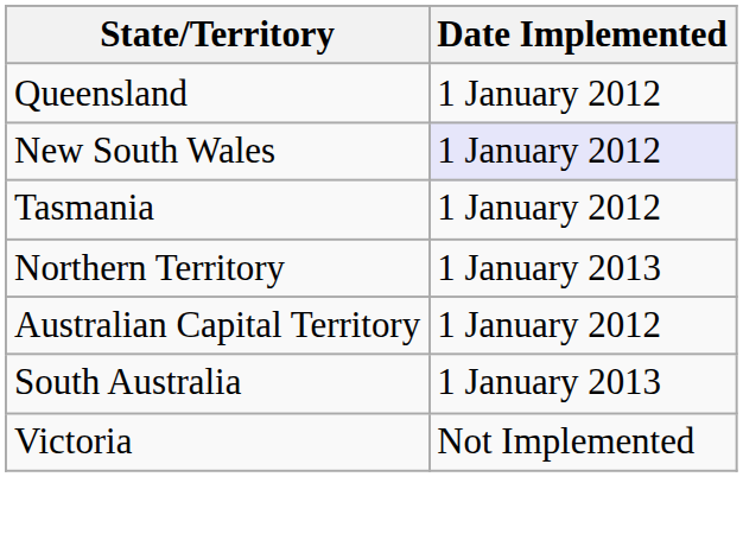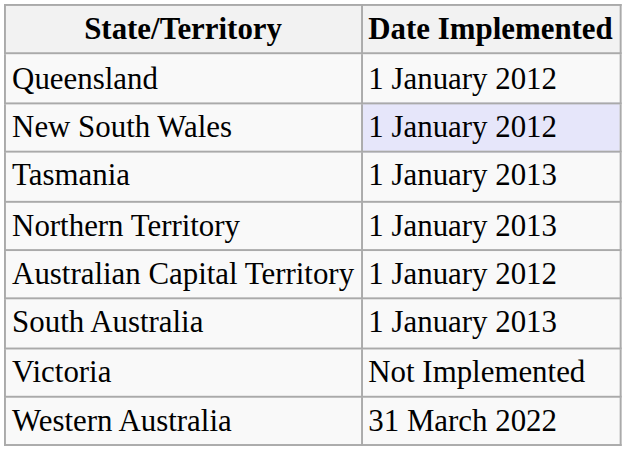Tasmania | Date Implemented: 1 January 2012 -> 1 January 2013
+ row: Western Australia | 31 March 2022
